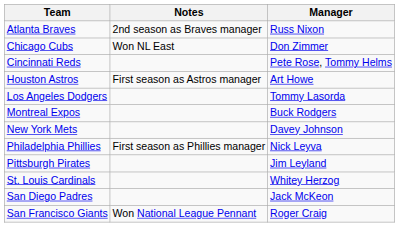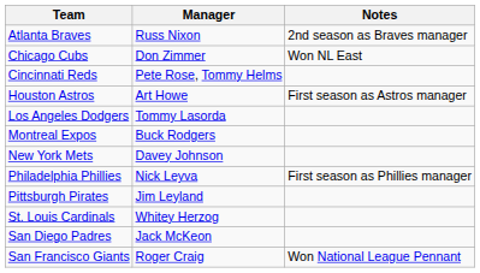columns swapped: Manager <-> Notes
